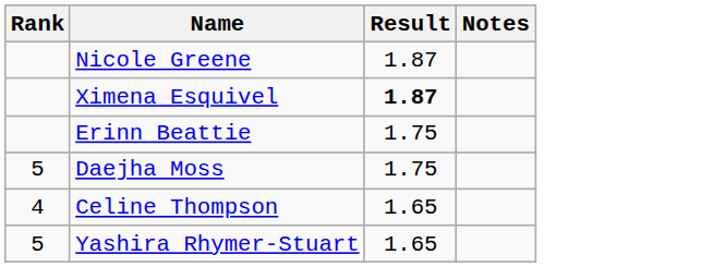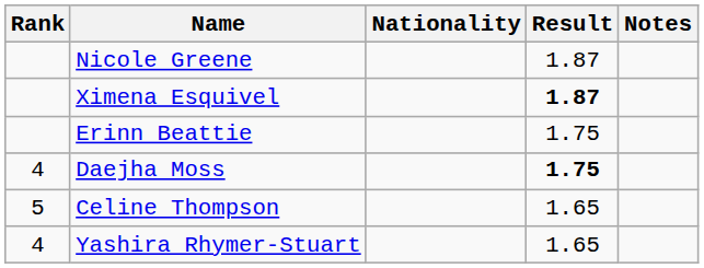+ column: Nationality
Daejha Moss | Rank: 5 -> 4
Daejha Moss | Result: normal -> bold
Celine Thompson | Rank: 4 -> 5
Yashira Rhymer-Stuart | Rank: 5 -> 4
